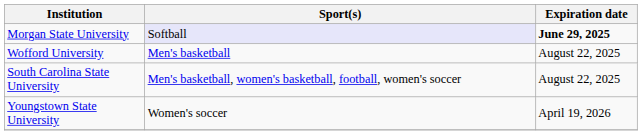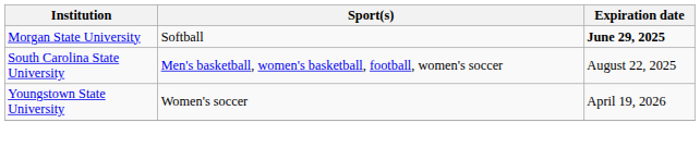Morgan State University | Sport(s): lavender background -> no background
- row: Wofford University | Men's basketball | August 22, 2025
